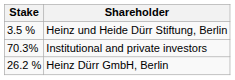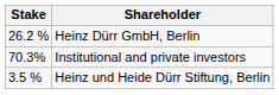rows swapped: Heinz Dürr GmbH, Berlin <-> Heinz und Heide Dürr Stiftung, Berlin
